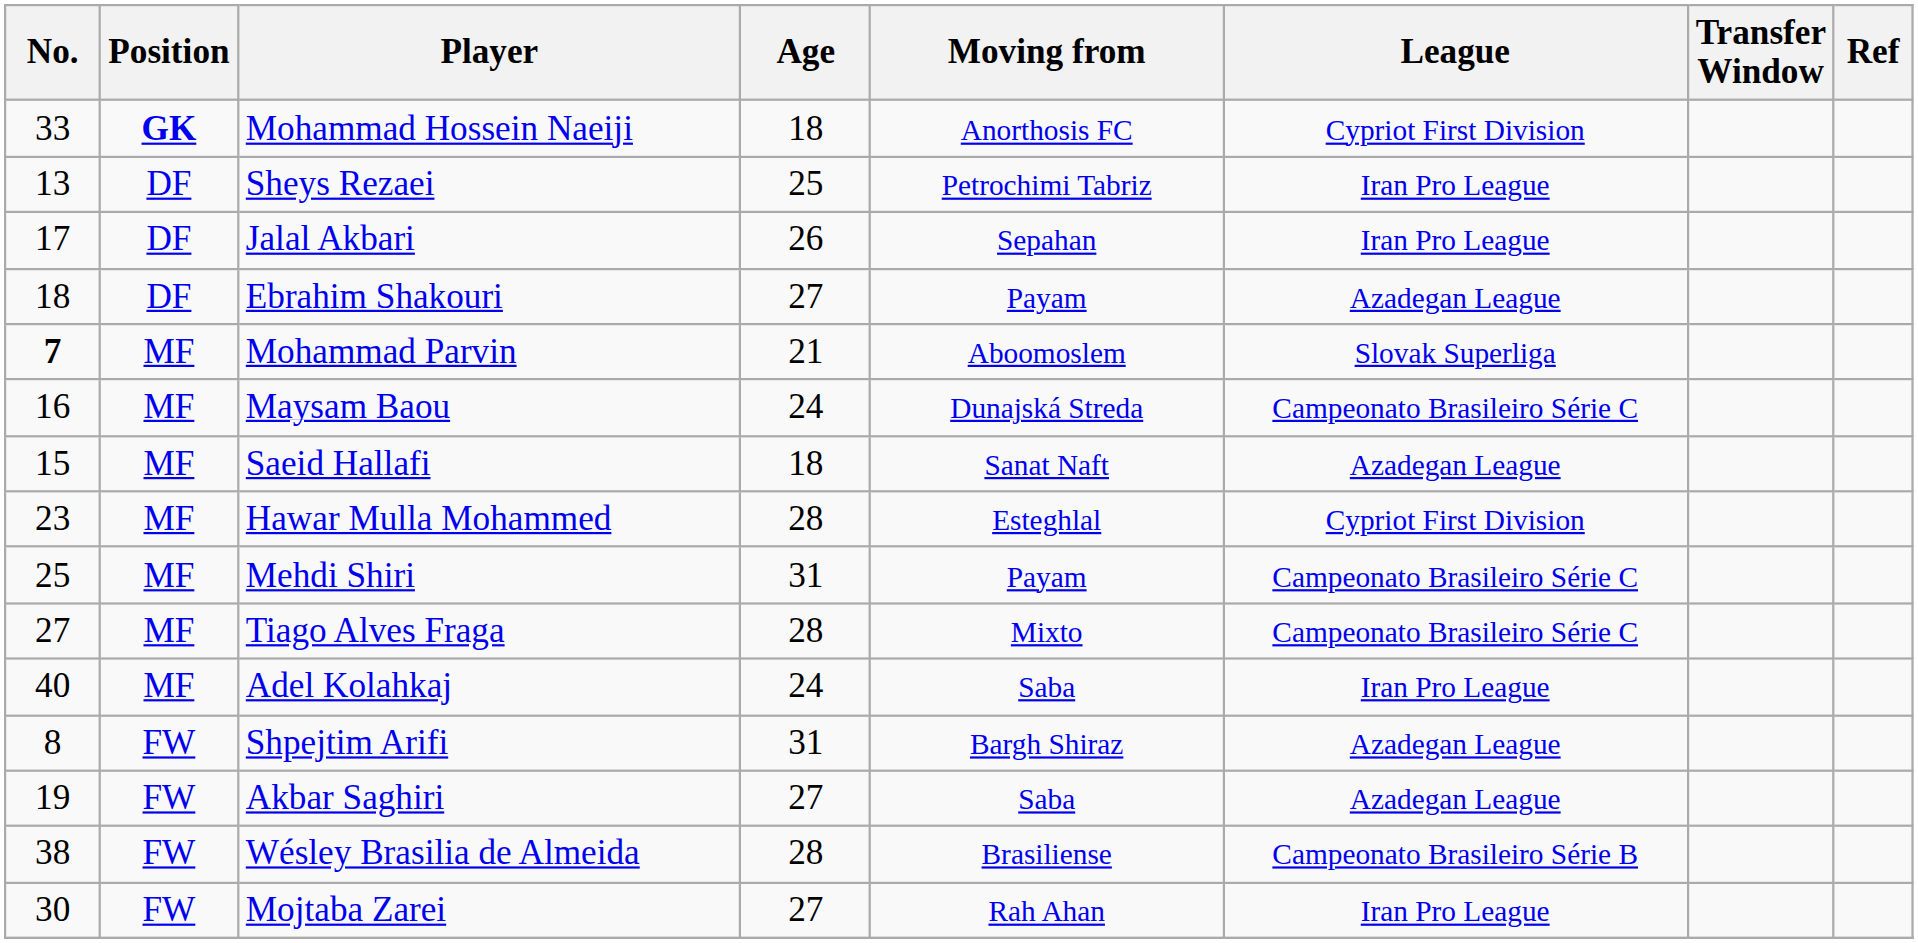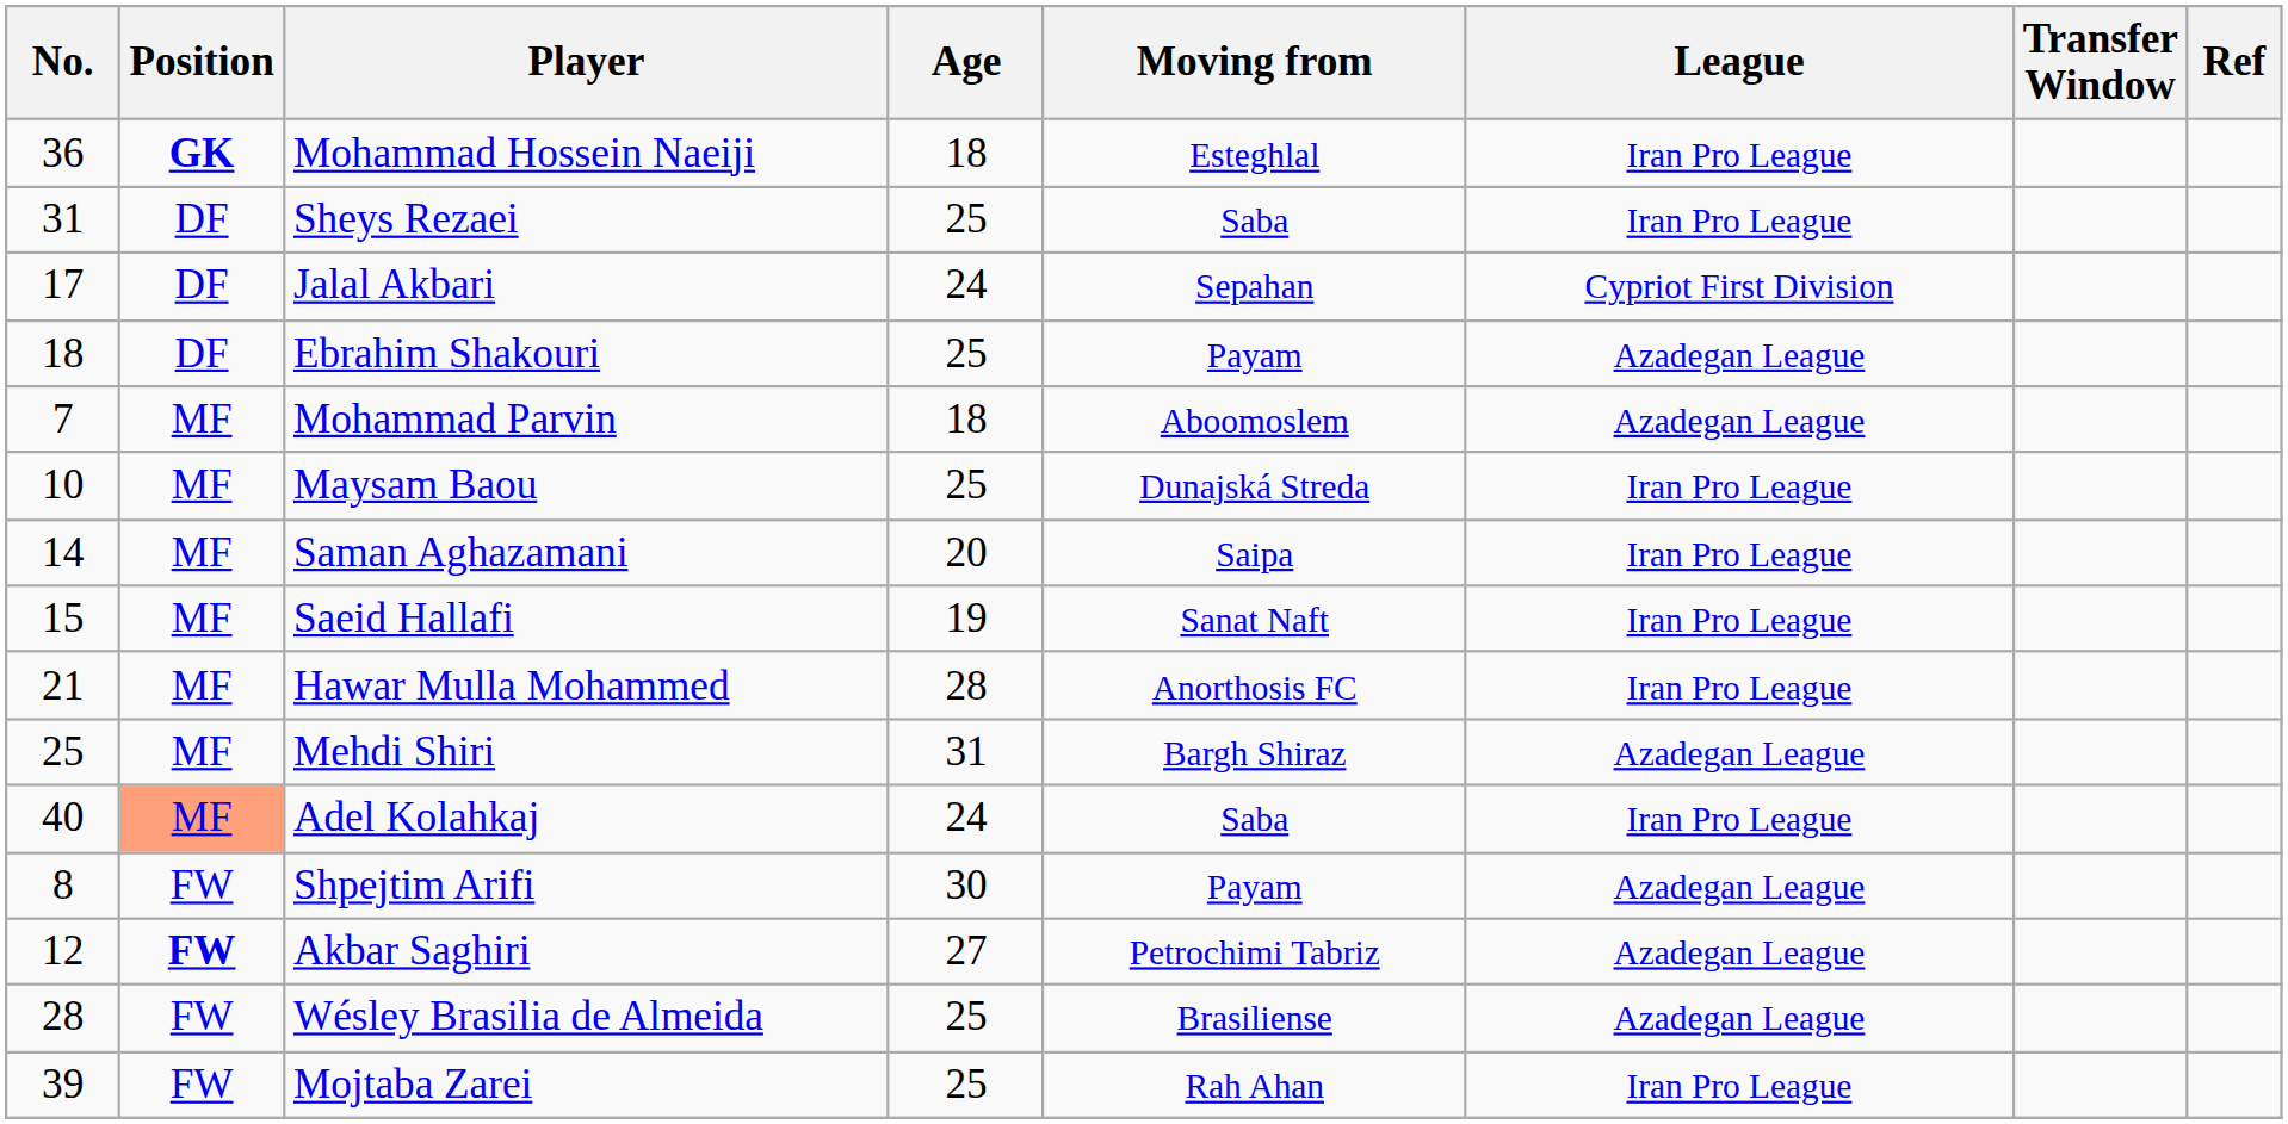Mohammad Hossein Naeiji | No.: 33 -> 36
Mohammad Hossein Naeiji | Moving from: Anorthosis FC -> Esteghlal
Mohammad Hossein Naeiji | League: Cypriot First Division -> Iran Pro League
Sheys Rezaei | No.: 13 -> 31
Sheys Rezaei | Moving from: Petrochimi Tabriz -> Saba
Jalal Akbari | Age: 26 -> 24
Jalal Akbari | League: Iran Pro League -> Cypriot First Division
Ebrahim Shakouri | Age: 27 -> 25
Mohammad Parvin | No.: bold -> normal
Mohammad Parvin | Age: 21 -> 18
Mohammad Parvin | League: Slovak Superliga -> Azadegan League
Maysam Baou | No.: 16 -> 10
Maysam Baou | Age: 24 -> 25
Maysam Baou | League: Campeonato Brasileiro Série C -> Iran Pro League
+ row: 14 | MF | Saman Aghazamani | 20 | Saipa | Iran Pro League
Saeid Hallafi | Age: 18 -> 19
Saeid Hallafi | League: Azadegan League -> Iran Pro League
Hawar Mulla Mohammed | No.: 23 -> 21
Hawar Mulla Mohammed | Moving from: Esteghlal -> Anorthosis FC
Hawar Mulla Mohammed | League: Cypriot First Division -> Iran Pro League
Mehdi Shiri | Moving from: Payam -> Bargh Shiraz
Mehdi Shiri | League: Campeonato Brasileiro Série C -> Azadegan League
- row: 27 | MF | Tiago Alves Fraga | 28 | Mixto | Campeonato Brasileiro Série C
Adel Kolahkaj | Position: no background -> lightsalmon background
Shpejtim Arifi | Age: 31 -> 30
Shpejtim Arifi | Moving from: Bargh Shiraz -> Payam
Akbar Saghiri | No.: 19 -> 12
Akbar Saghiri | Position: normal -> bold
Akbar Saghiri | Moving from: Saba -> Petrochimi Tabriz
Wésley Brasilia de Almeida | No.: 38 -> 28
Wésley Brasilia de Almeida | Age: 28 -> 25
Wésley Brasilia de Almeida | League: Campeonato Brasileiro Série B -> Azadegan League
Mojtaba Zarei | No.: 30 -> 39
Mojtaba Zarei | Age: 27 -> 25
